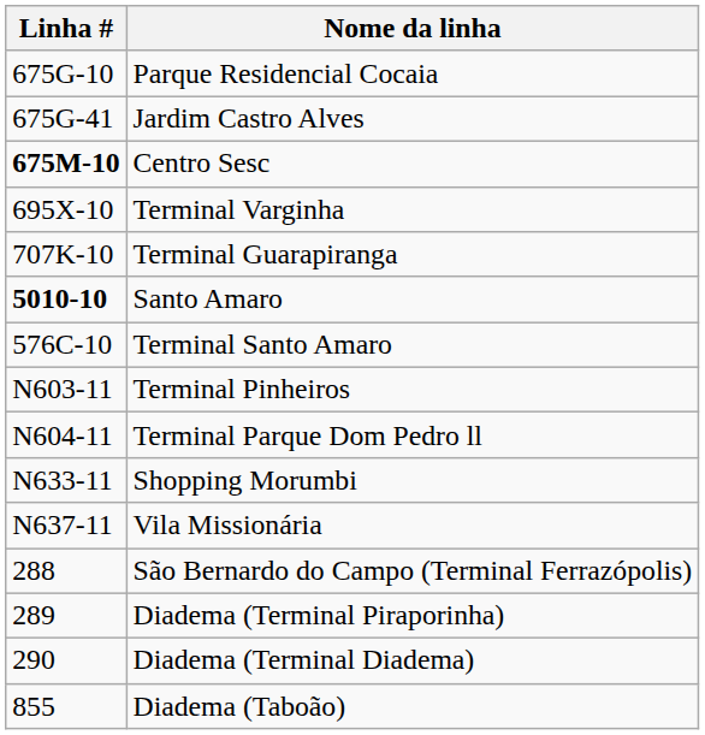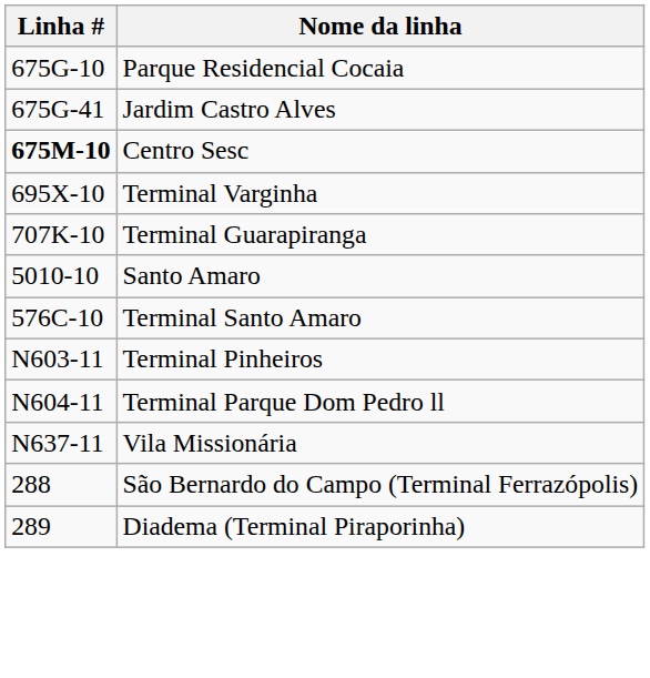Santo Amaro | Linha #: bold -> normal
- row: N633-11 | Shopping Morumbi
- row: 290 | Diadema (Terminal Diadema)
- row: 855 | Diadema (Taboão)
